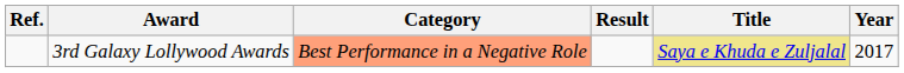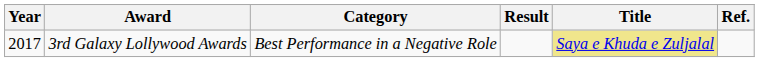columns swapped: Year <-> Ref.
3rd Galaxy Lollywood Awards | Category: lightsalmon background -> no background
